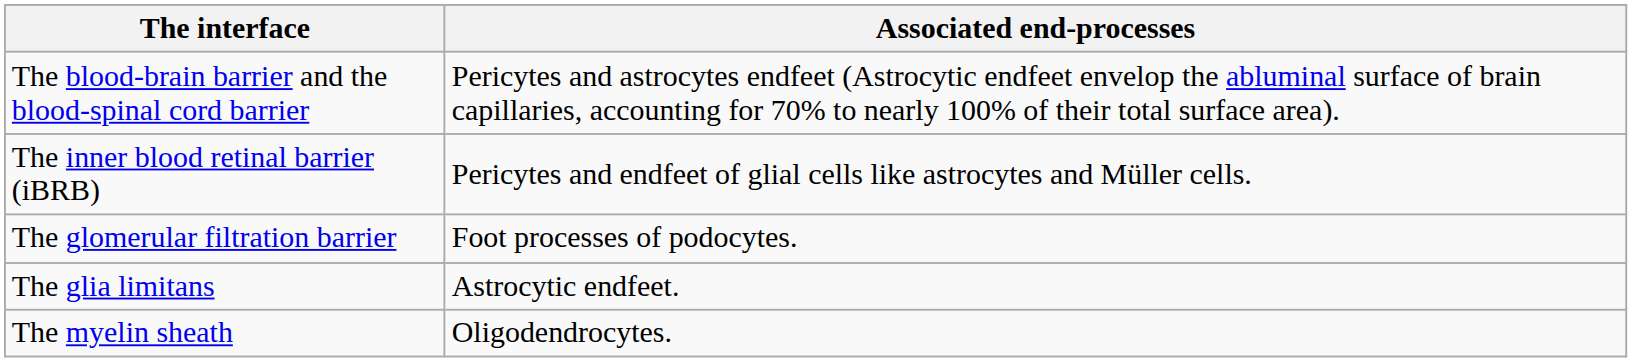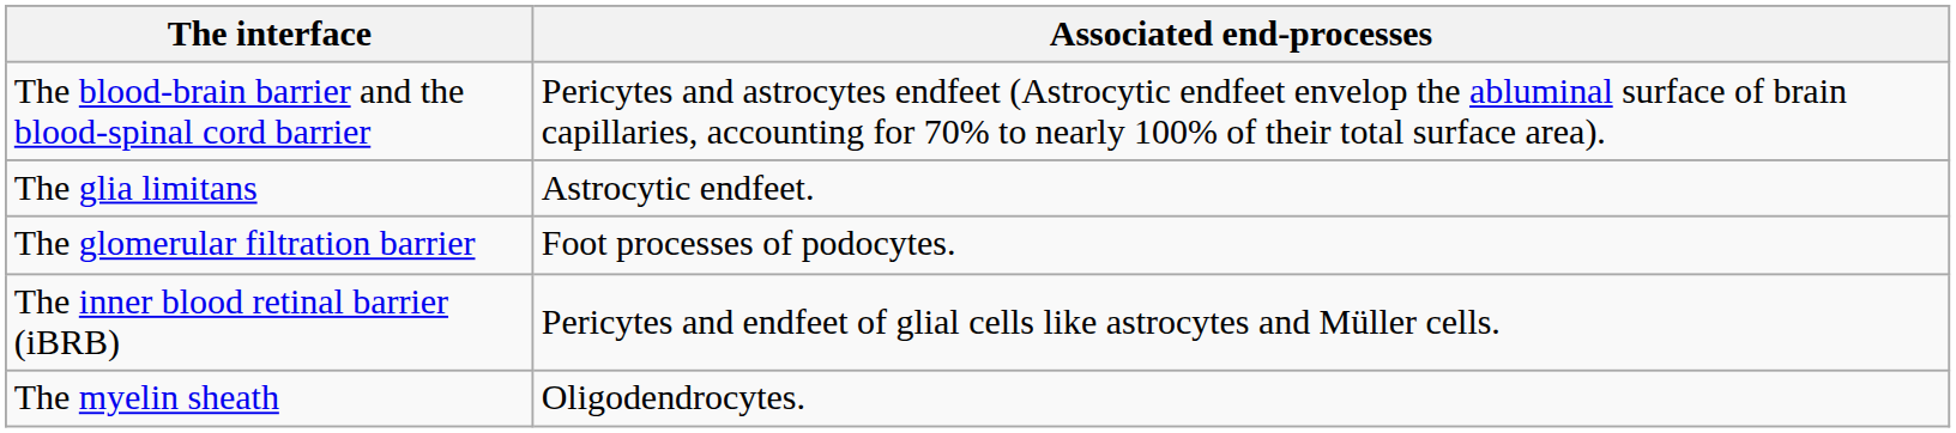rows swapped: The inner blood retinal barrier (iBRB) <-> The glia limitans
